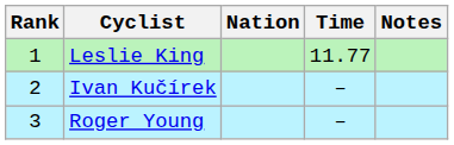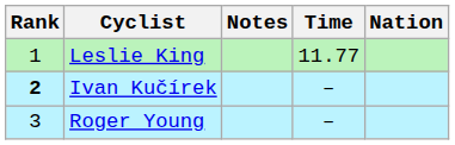columns swapped: Nation <-> Notes
Ivan Kučírek | Rank: normal -> bold
